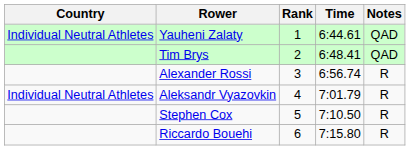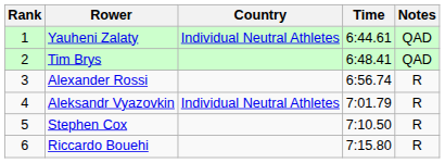columns swapped: Rank <-> Country
